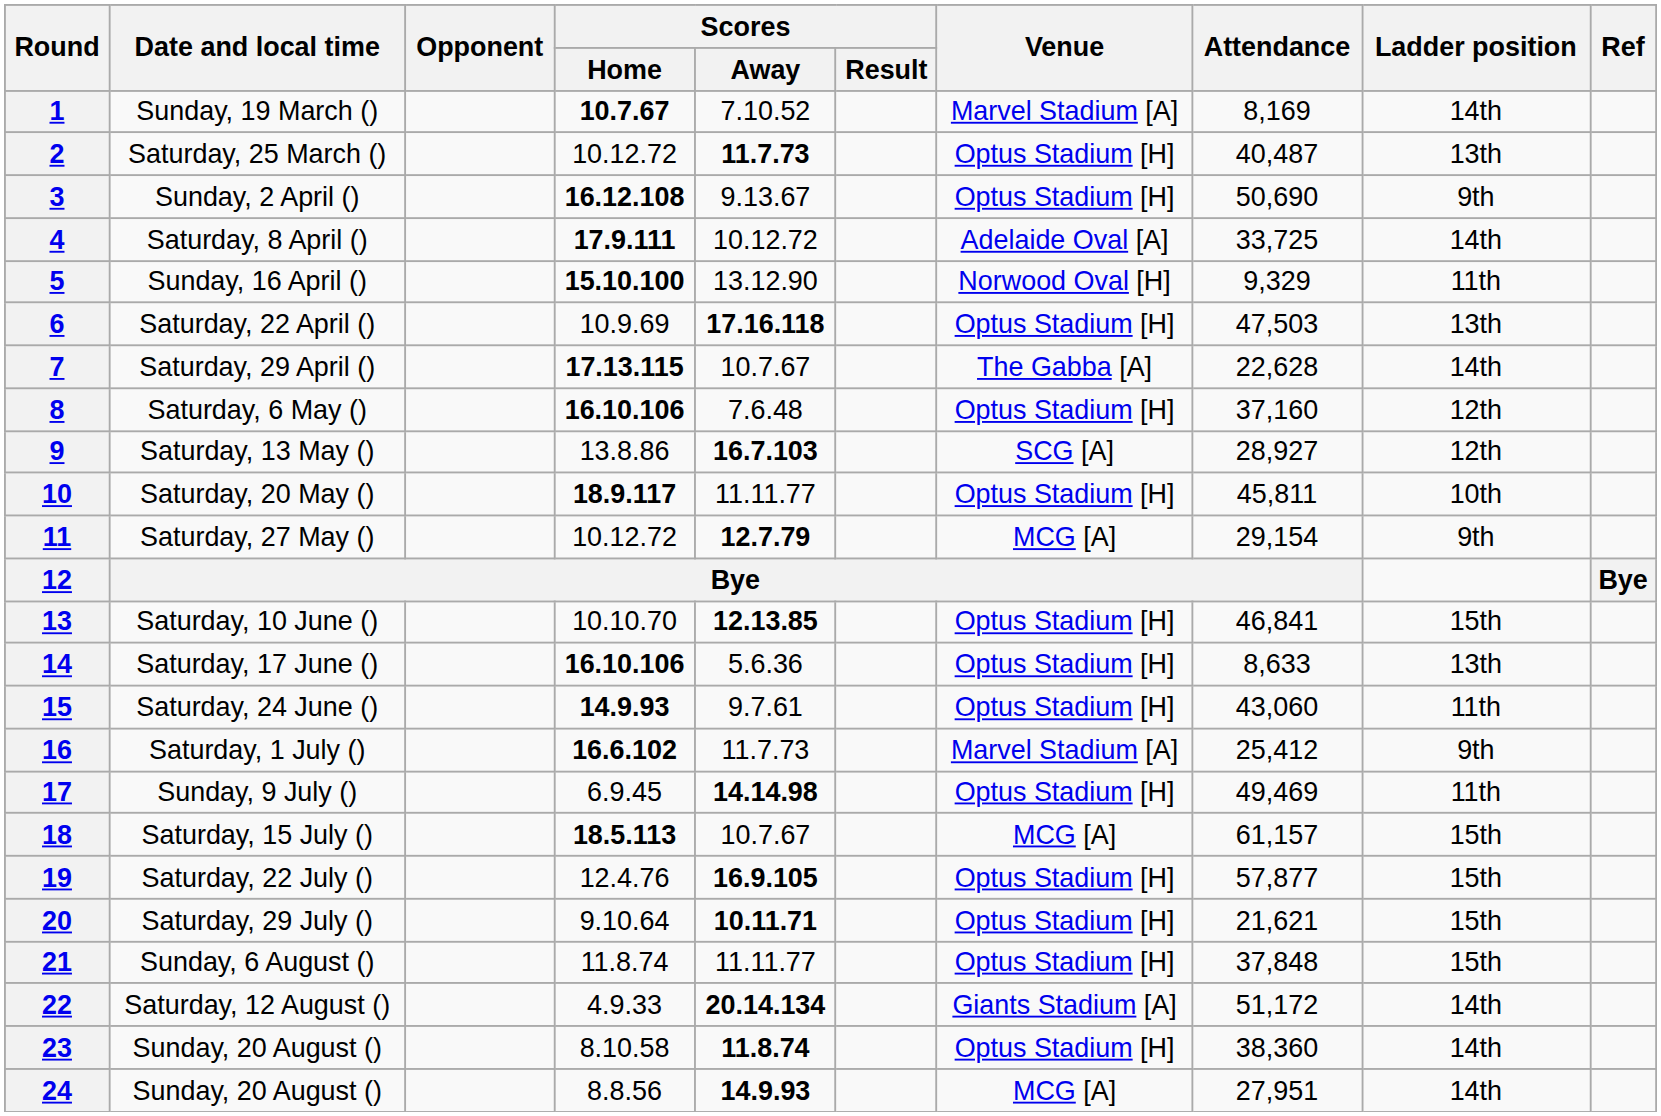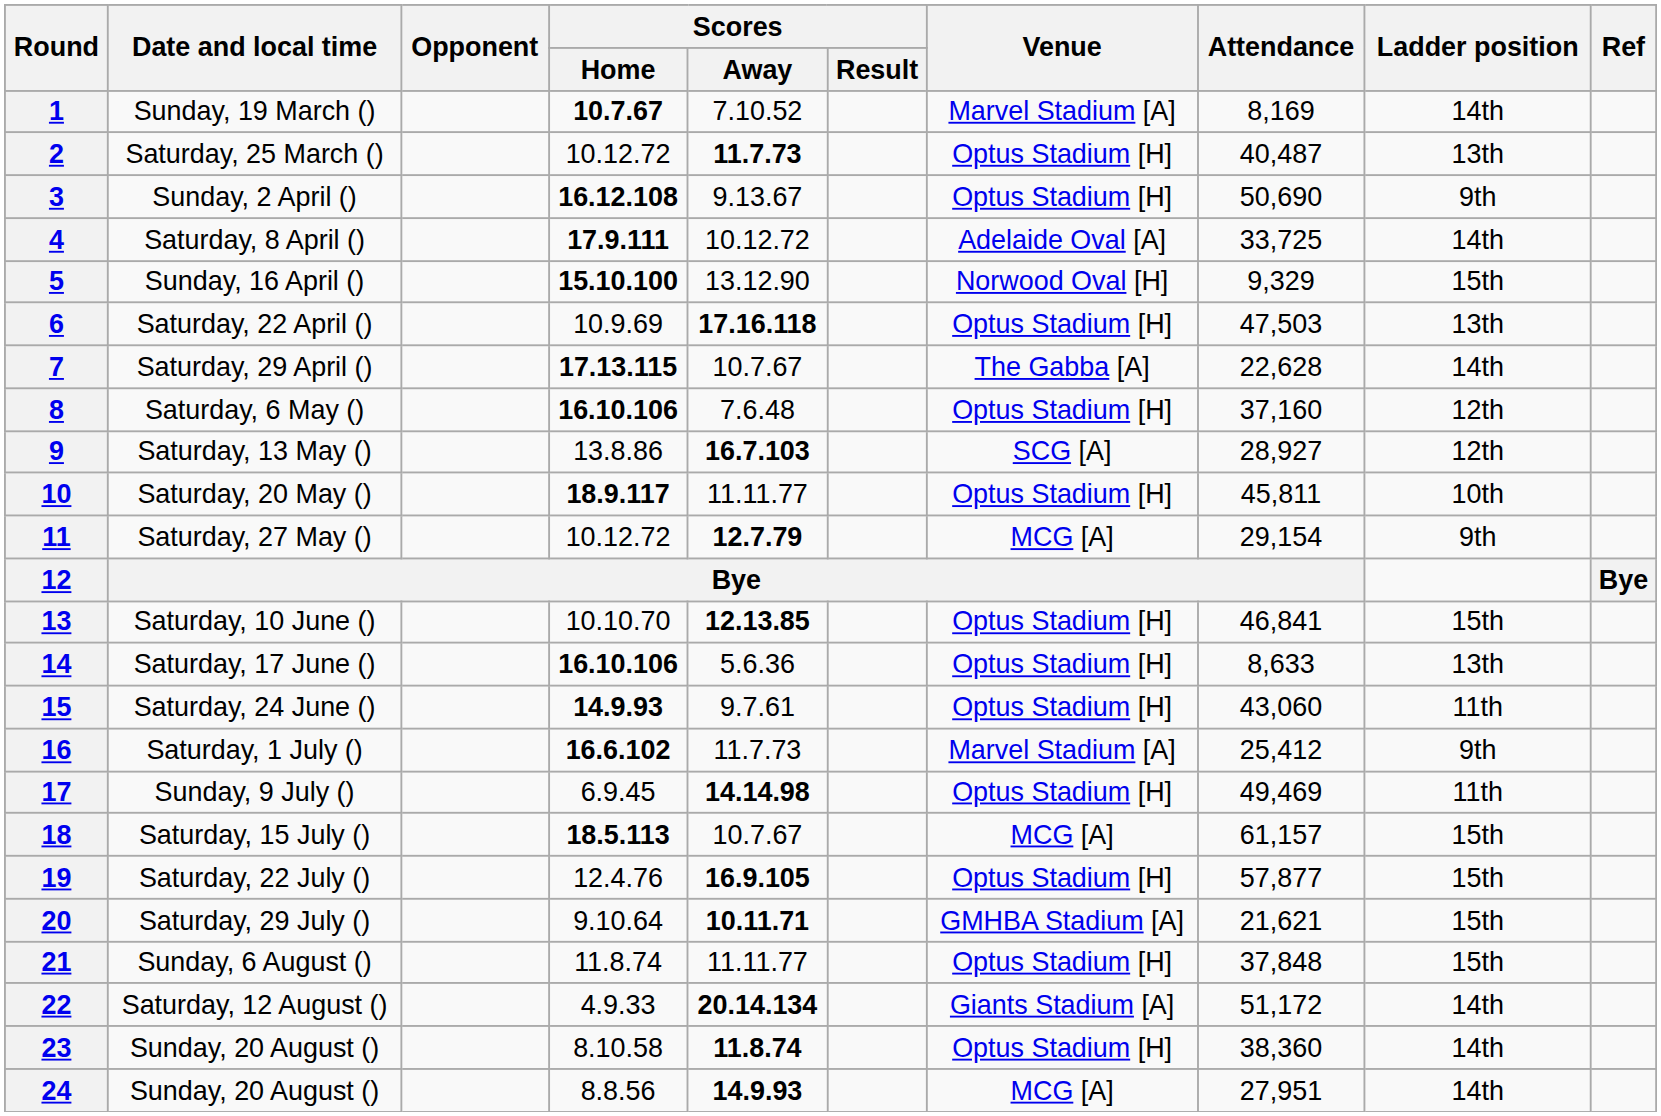5 | Ladder position: 11th -> 15th
20 | Venue: Optus Stadium [H] -> GMHBA Stadium [A]
